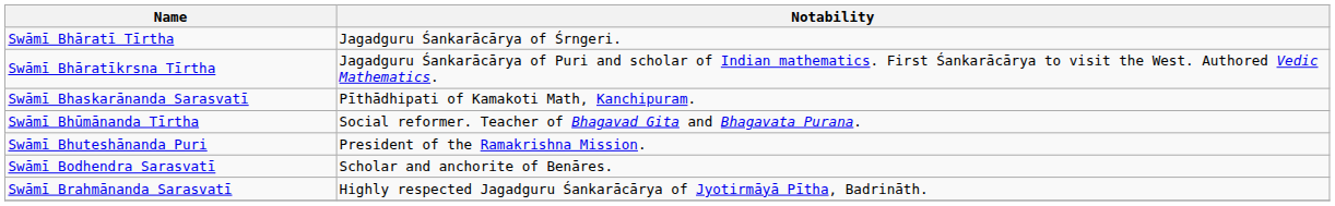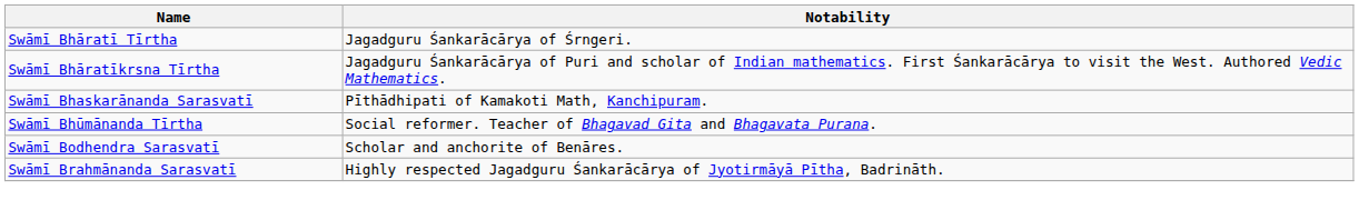- row: Swāmī Bhuteshānanda Puri | President of the Ramakrishna Mission.
